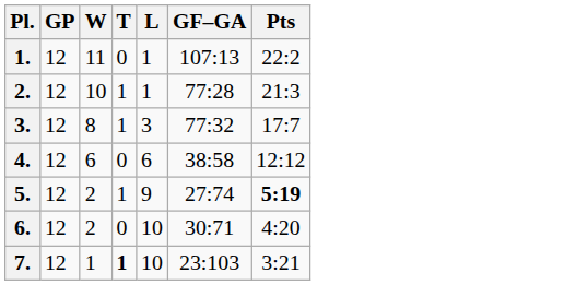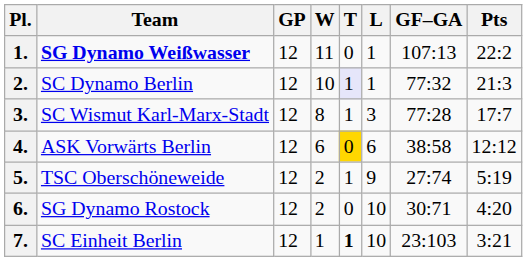+ column: Team | SG Dynamo Weißwasser | SC Dynamo Berlin | SC Wismut Karl-Marx-Stadt | ASK Vorwärts Berlin | TSC Oberschöneweide | SG Dynamo Rostock | SC Einheit Berlin
2. | T: no background -> lavender background
2. | GF–GA: 77:28 -> 77:32
3. | GF–GA: 77:32 -> 77:28
4. | T: no background -> gold background
5. | Pts: bold -> normal
